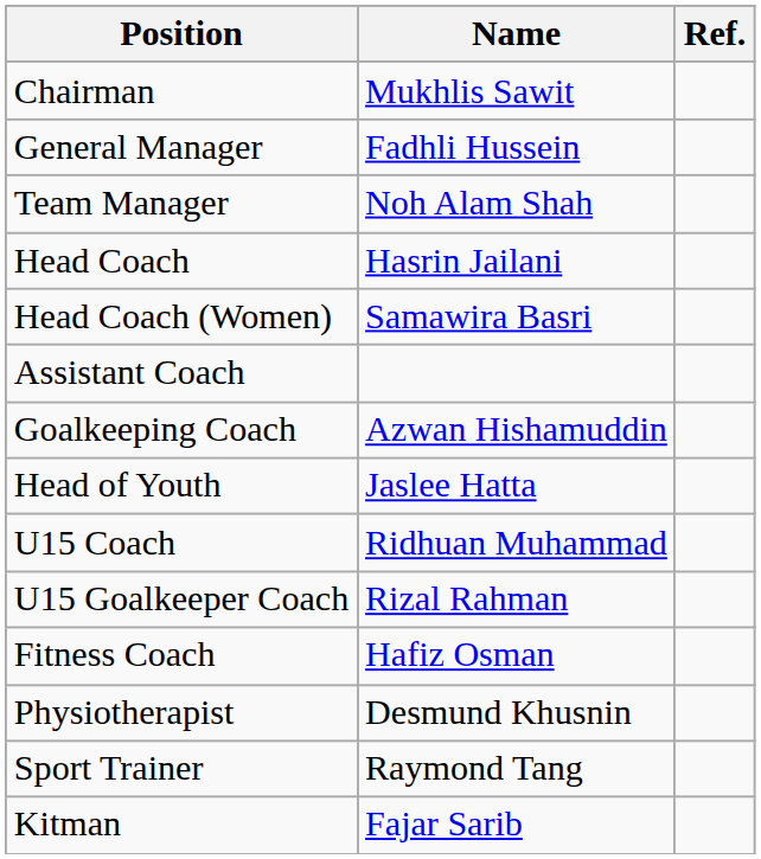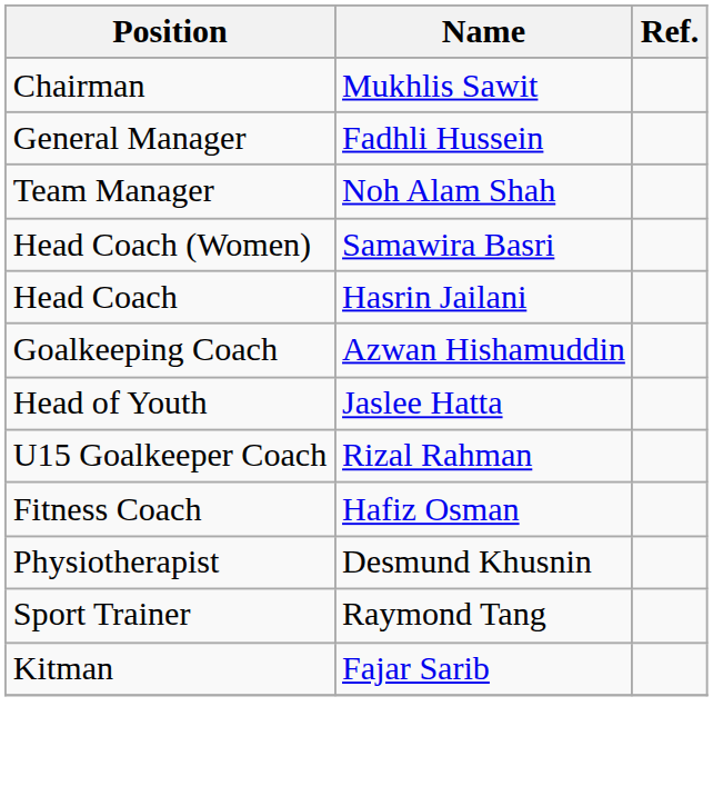rows swapped: Head Coach <-> Head Coach (Women)
- row: Assistant Coach
- row: U15 Coach | Ridhuan Muhammad
